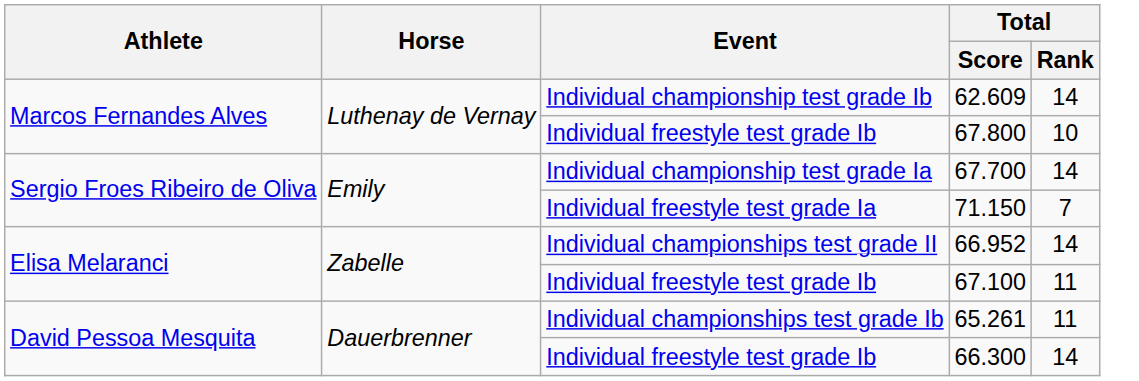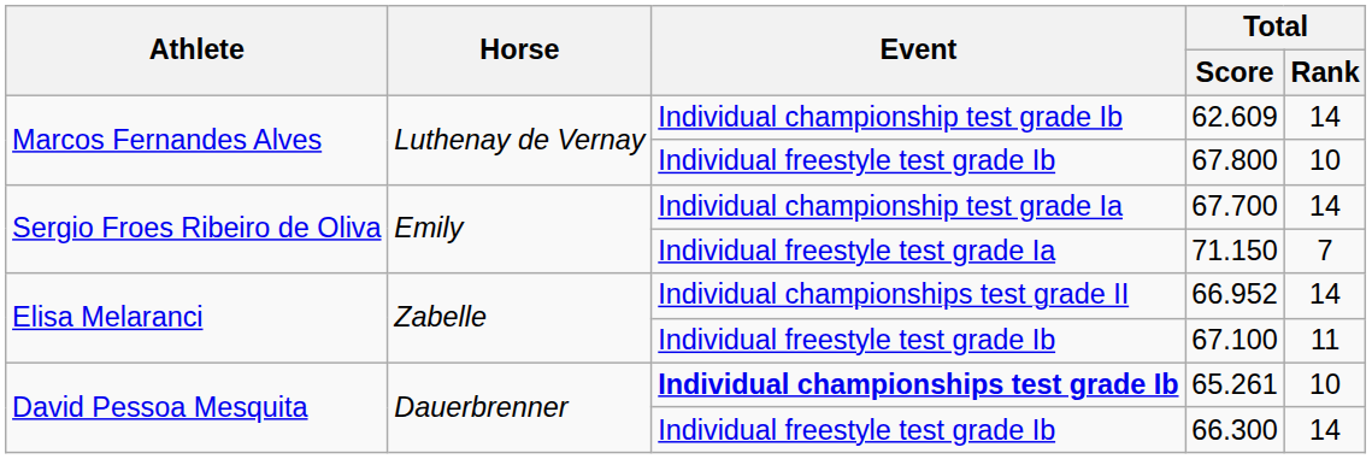65.261 | Event: normal -> bold
65.261 | Total / Rank: 11 -> 10
